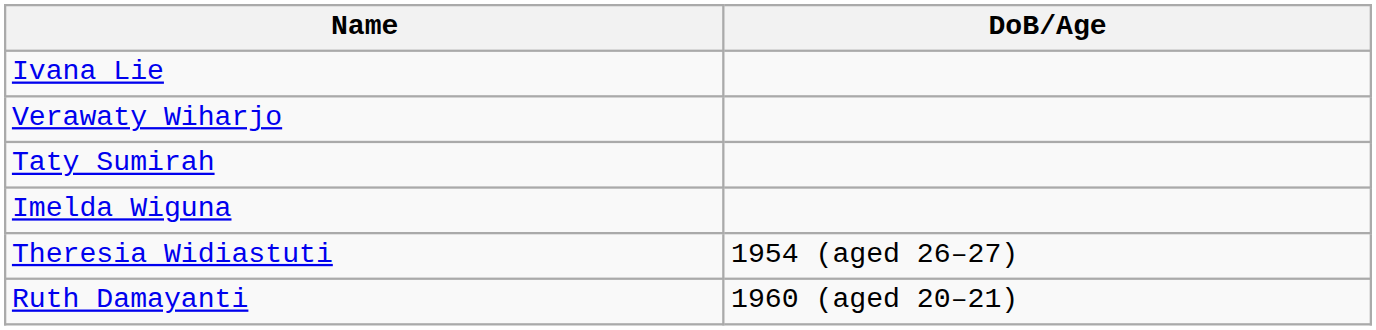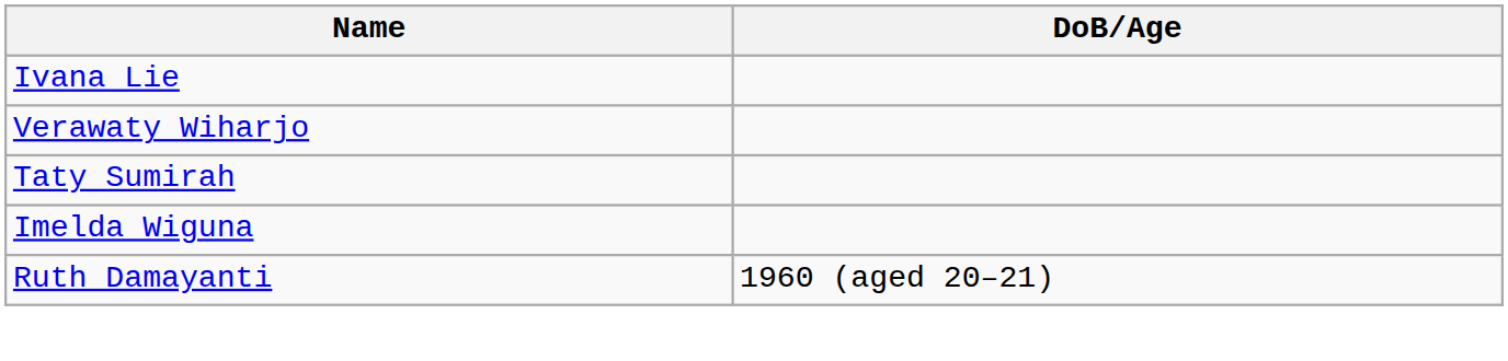- row: Theresia Widiastuti | 1954 (aged 26–27)
